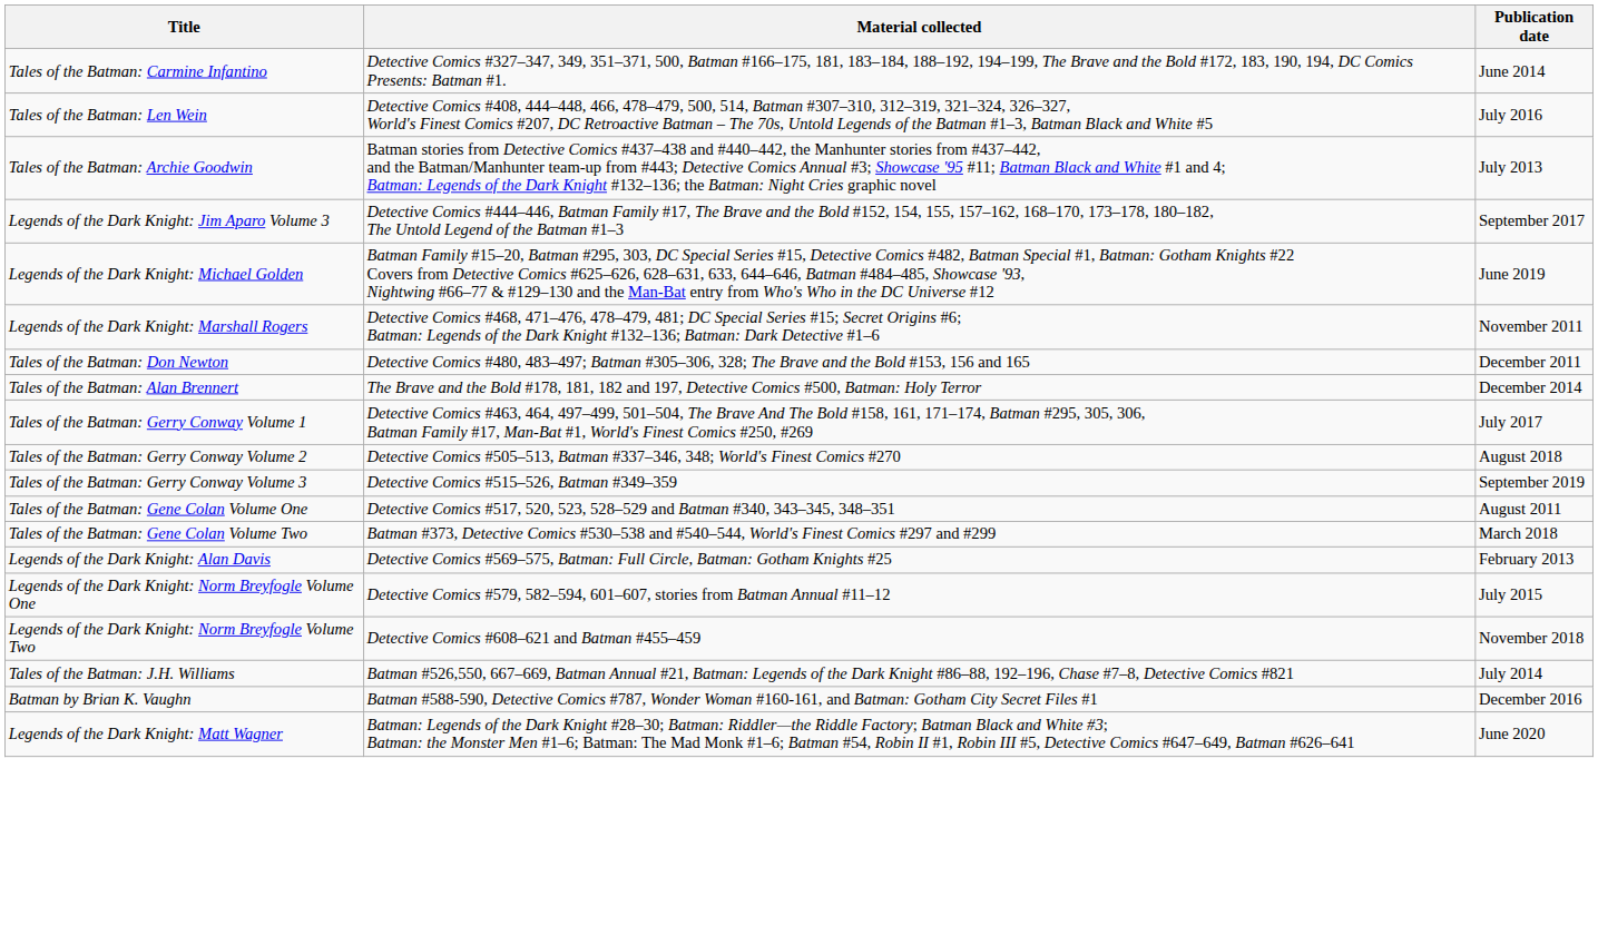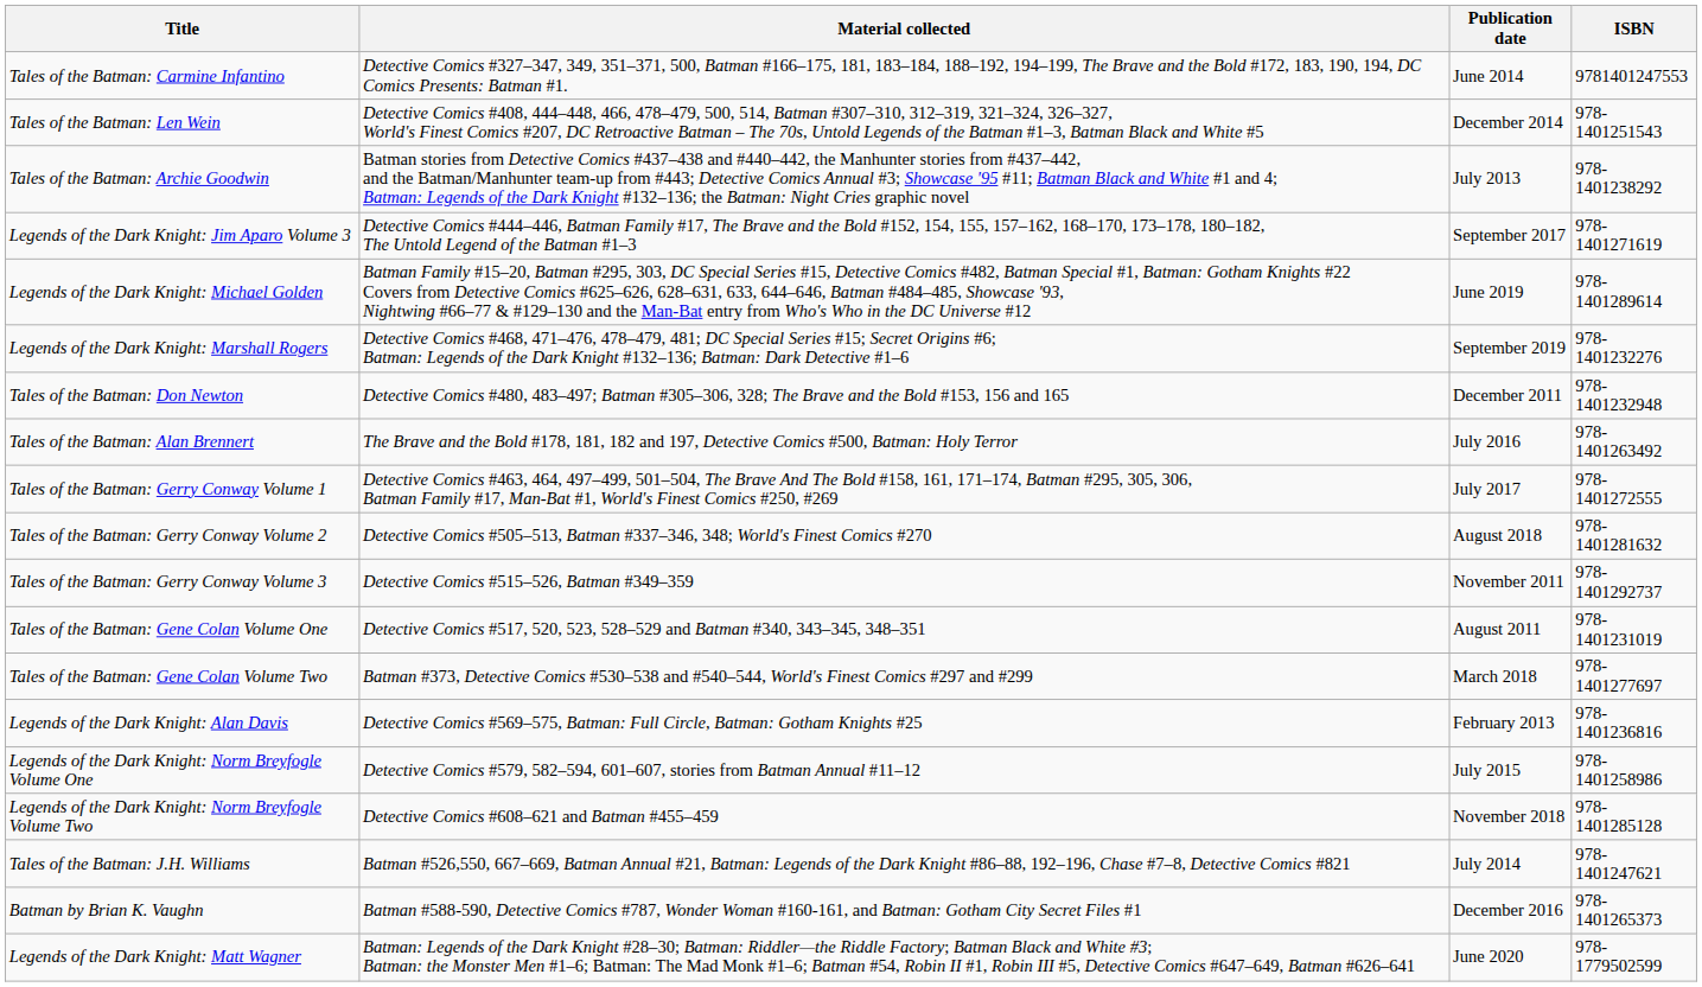+ column: ISBN | 9781401247553 | 978-1401251543 | 978-1401238292 | 978-1401271619 | 978-1401289614 | 978-1401232276 | 978-1401232948 | 978-1401263492 | 978-1401272555 | 978-1401281632 | 978-1401292737 | 978-1401231019 | 978-1401277697 | 978-1401236816 | 978-1401258986 | 978-1401285128 | 978-1401247621 | 978-1401265373 | 978-1779502599
Tales of the Batman: Len Wein | Publication date: July 2016 -> December 2014
Legends of the Dark Knight: Marshall Rogers | Publication date: November 2011 -> September 2019
Tales of the Batman: Alan Brennert | Publication date: December 2014 -> July 2016
Tales of the Batman: Gerry Conway Volume 3 | Publication date: September 2019 -> November 2011
